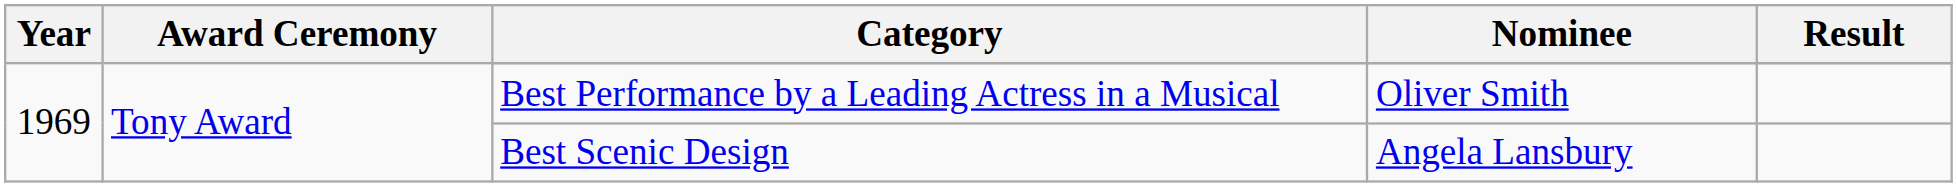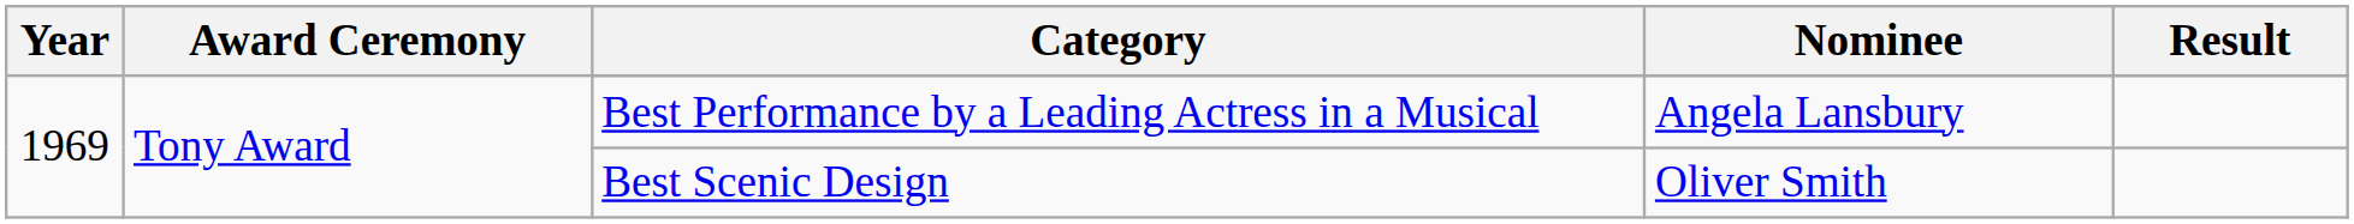Best Performance by a Leading Actress in a Musical | Nominee: Oliver Smith -> Angela Lansbury
Best Scenic Design | Nominee: Angela Lansbury -> Oliver Smith
